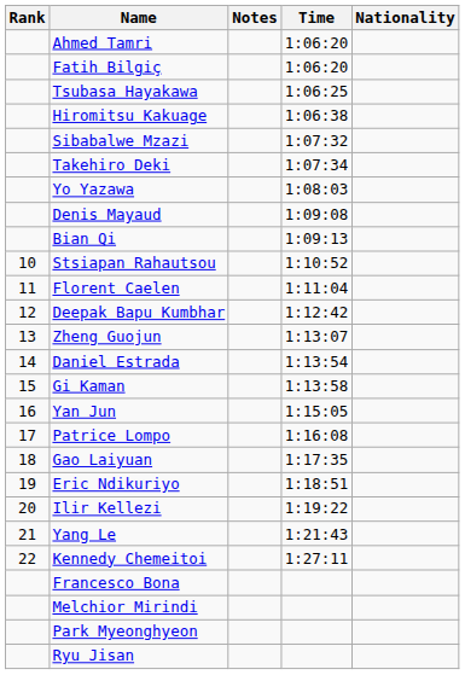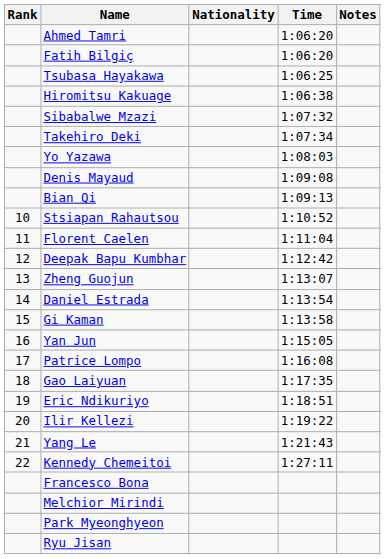columns swapped: Nationality <-> Notes
